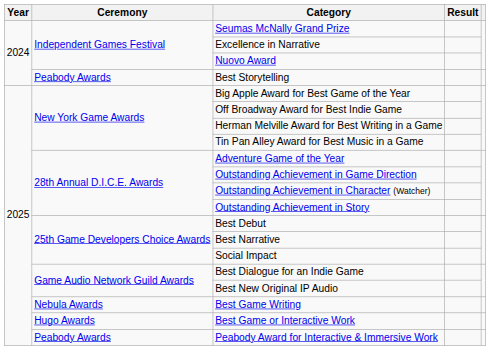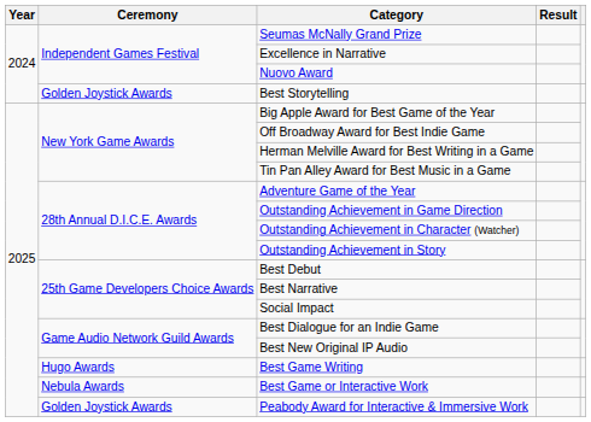Best Storytelling | Ceremony: Peabody Awards -> Golden Joystick Awards
Best Game Writing | Ceremony: Nebula Awards -> Hugo Awards
Best Game or Interactive Work | Ceremony: Hugo Awards -> Nebula Awards
Peabody Award for Interactive & Immersive Work | Ceremony: Peabody Awards -> Golden Joystick Awards
